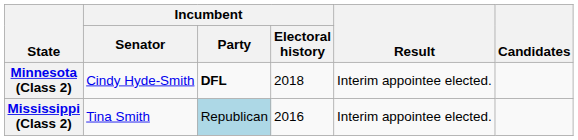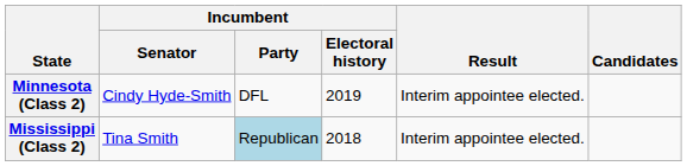Minnesota (Class 2) | Incumbent / Party: bold -> normal
Minnesota (Class 2) | Incumbent / Electoral history: 2018 -> 2019
Mississippi (Class 2) | Incumbent / Electoral history: 2016 -> 2018
